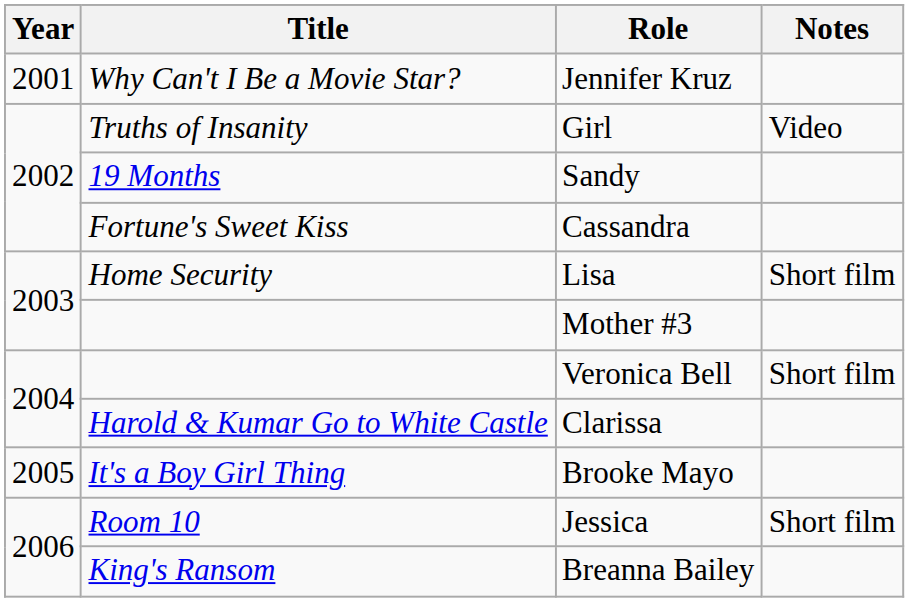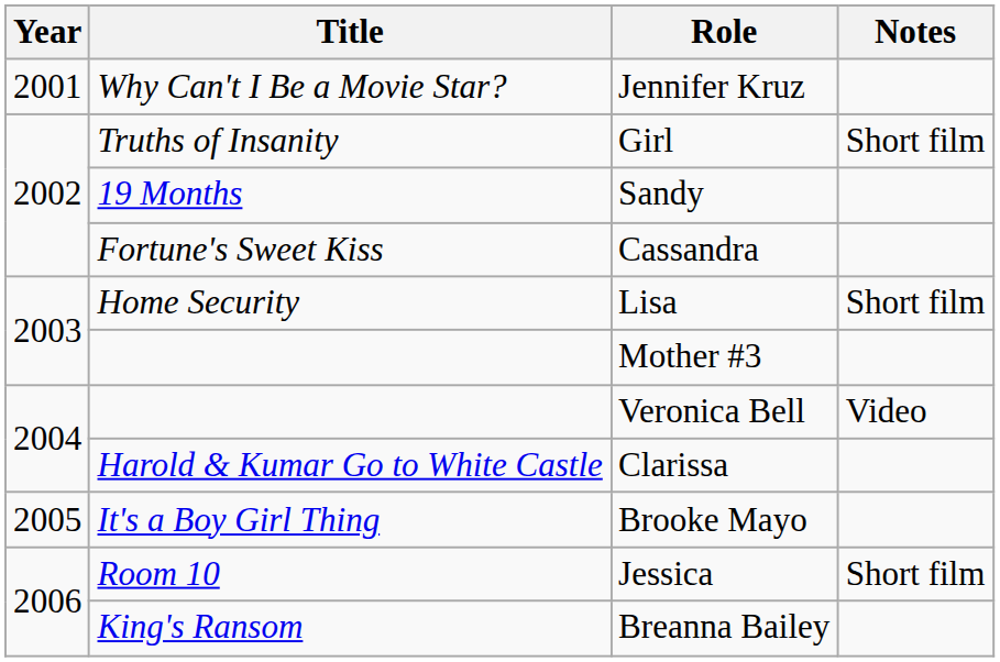Girl | Notes: Video -> Short film
Veronica Bell | Notes: Short film -> Video
